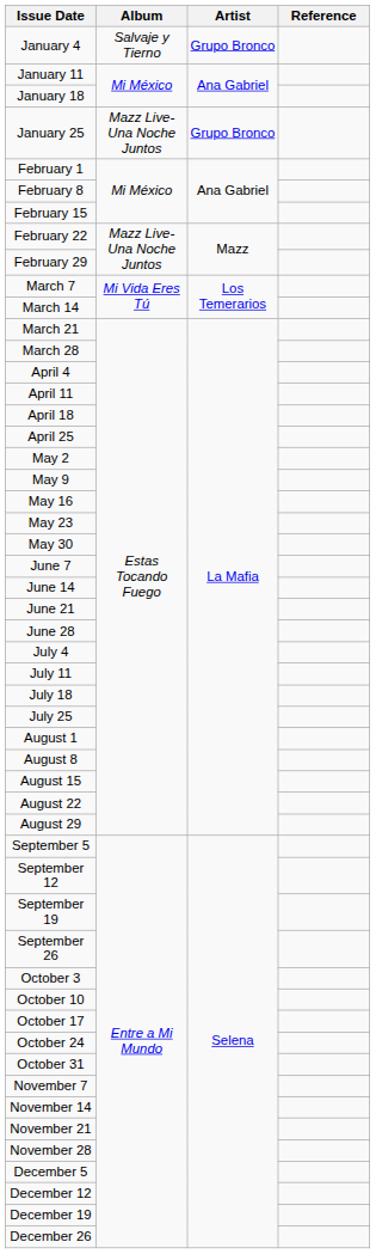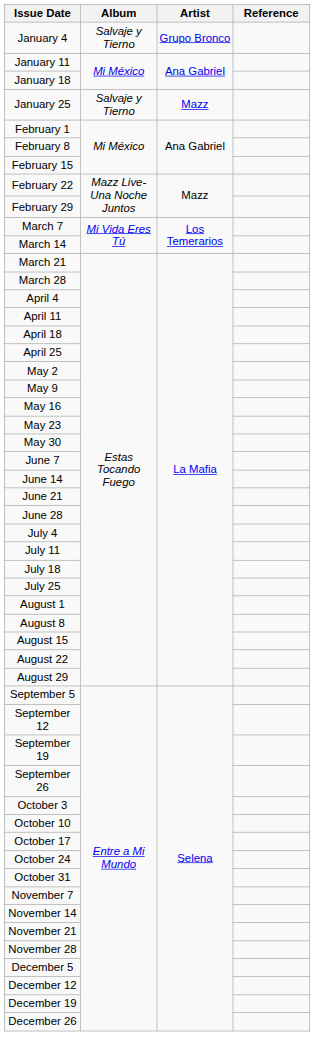January 25 | Album: Mazz Live-Una Noche Juntos -> Salvaje y Tierno
January 25 | Artist: Grupo Bronco -> Mazz
